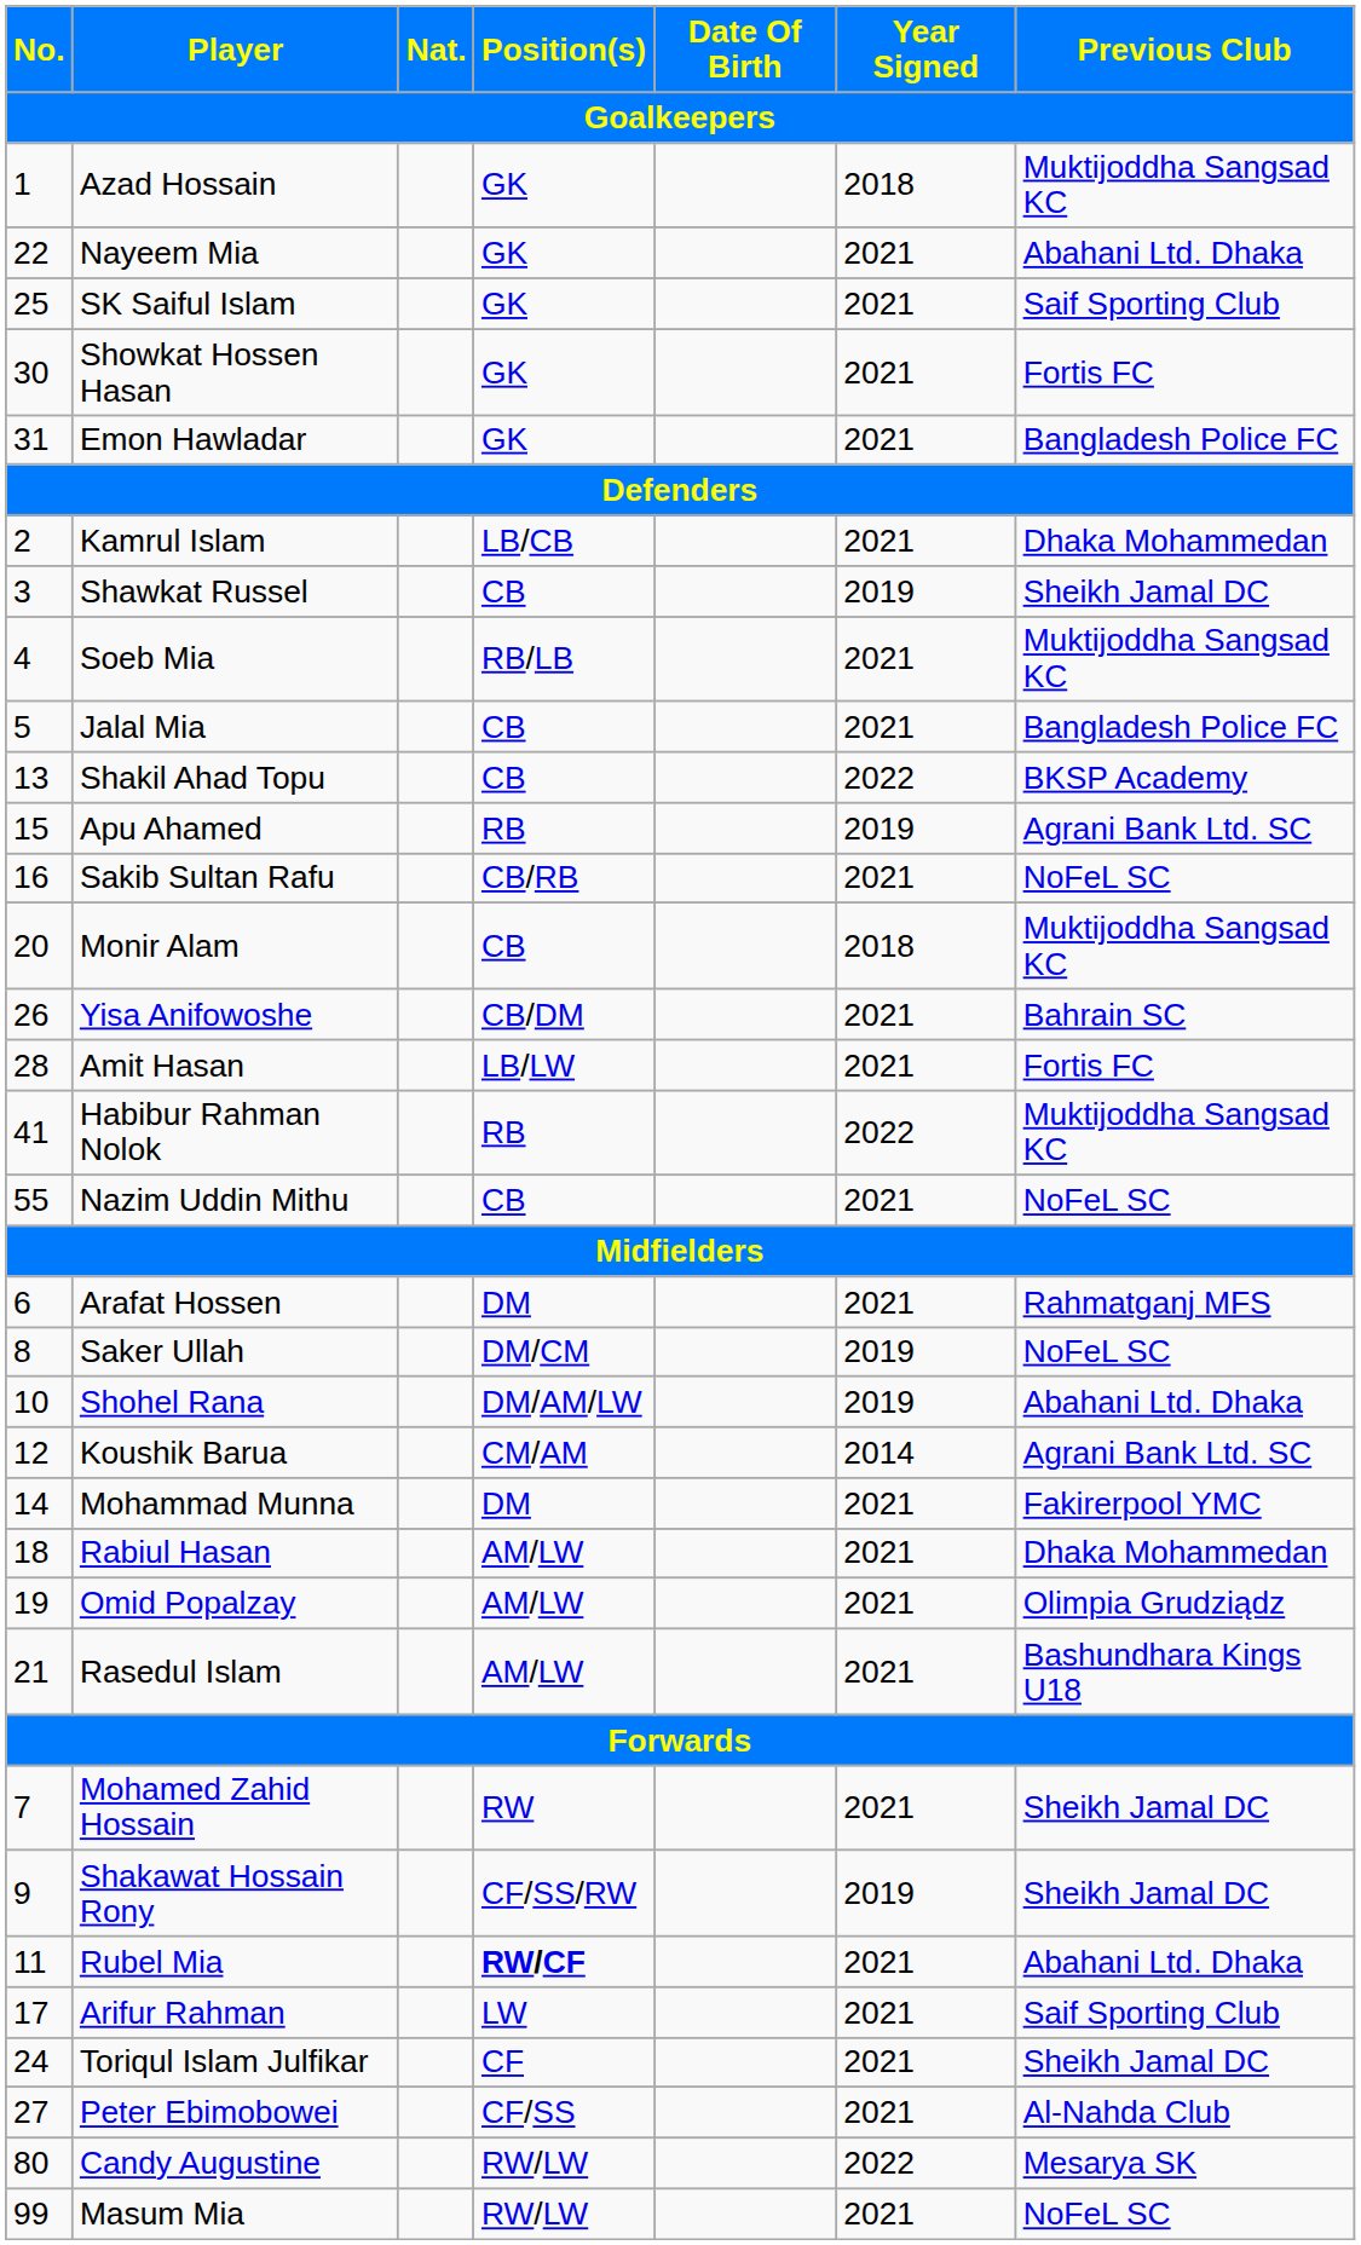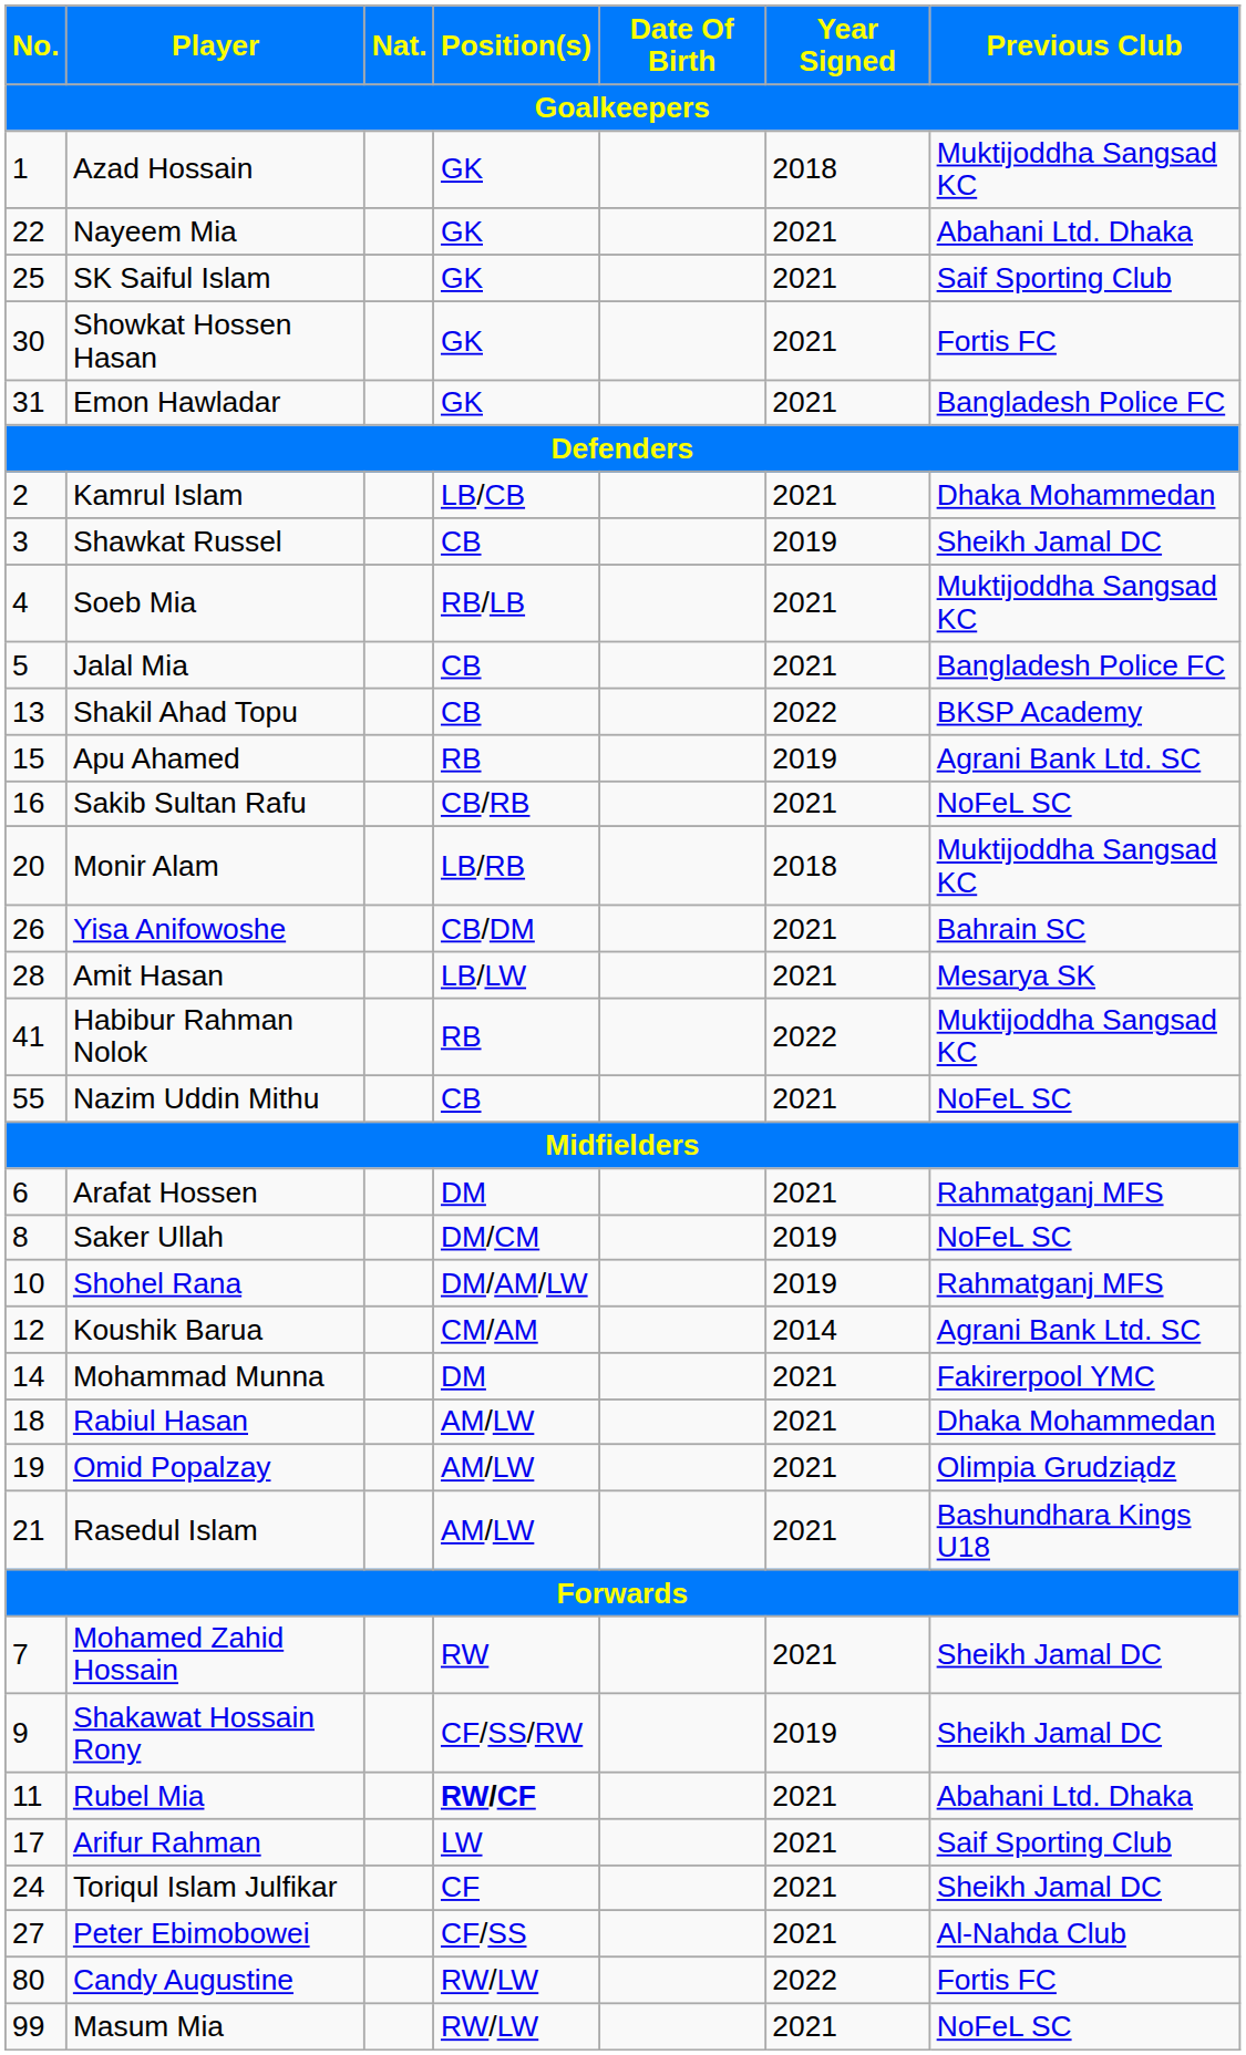Monir Alam | Position(s): CB -> LB/RB
Amit Hasan | Previous Club: Fortis FC -> Mesarya SK
Shohel Rana | Previous Club: Abahani Ltd. Dhaka -> Rahmatganj MFS
Candy Augustine | Previous Club: Mesarya SK -> Fortis FC
